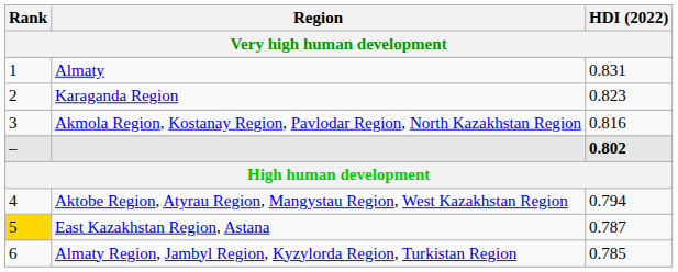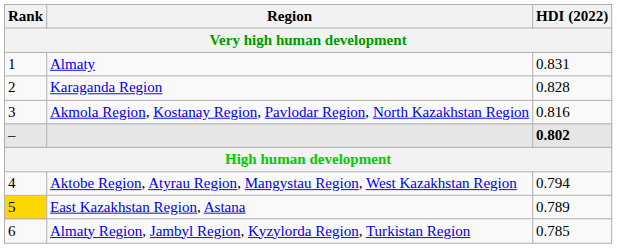Karaganda Region | HDI (2022): 0.823 -> 0.828
East Kazakhstan Region, Astana | HDI (2022): 0.787 -> 0.789
